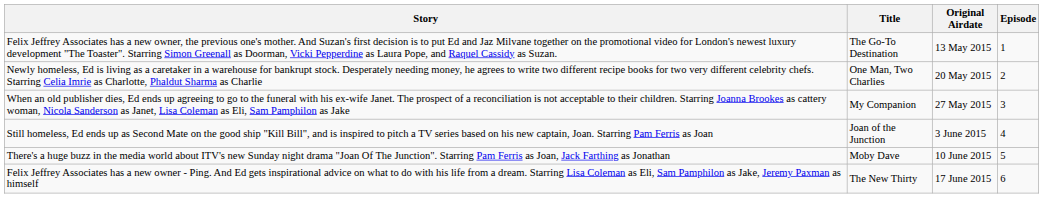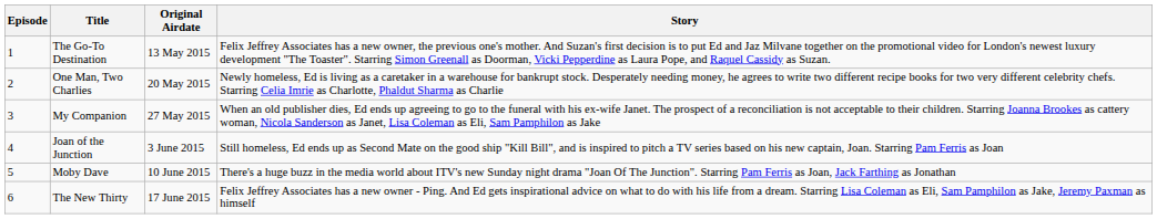columns swapped: Episode <-> Story
